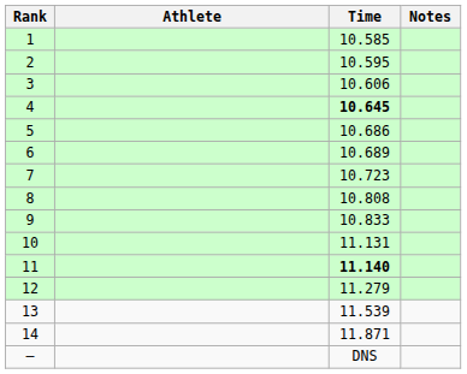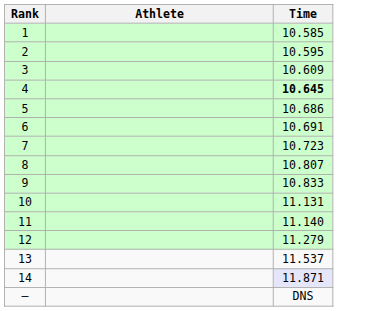- column: Notes
3 | Time: 10.606 -> 10.609
6 | Time: 10.689 -> 10.691
8 | Time: 10.808 -> 10.807
11 | Time: bold -> normal
13 | Time: 11.539 -> 11.537
14 | Time: no background -> lavender background
